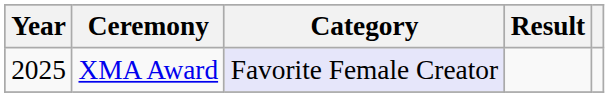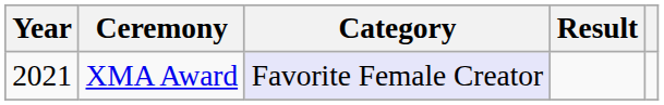XMA Award | Year: 2025 -> 2021
